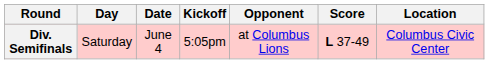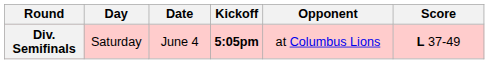- column: Location | Columbus Civic Center
Div. Semifinals | Kickoff: normal -> bold
